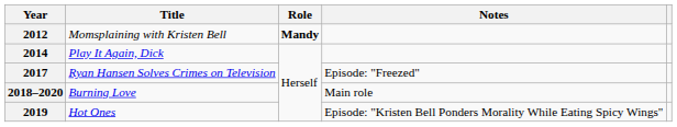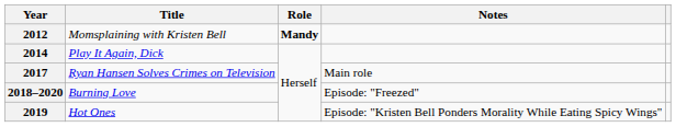2017 | Notes: Episode: "Freezed" -> Main role
2018–2020 | Notes: Main role -> Episode: "Freezed"
